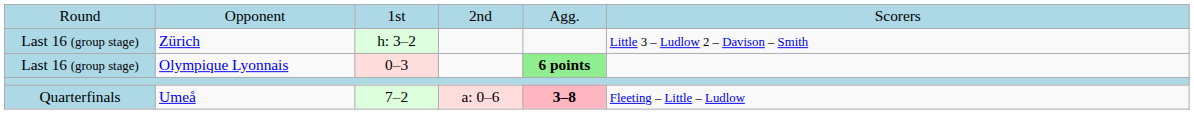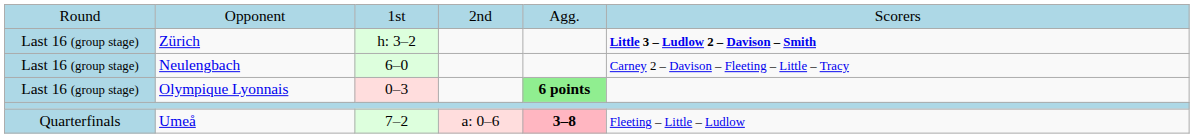Zürich | column 6: normal -> bold
+ row: Last 16 (group stage) | Neulengbach | 6–0 | Carney 2 – Davison – Fleeting – Little – Tracy
